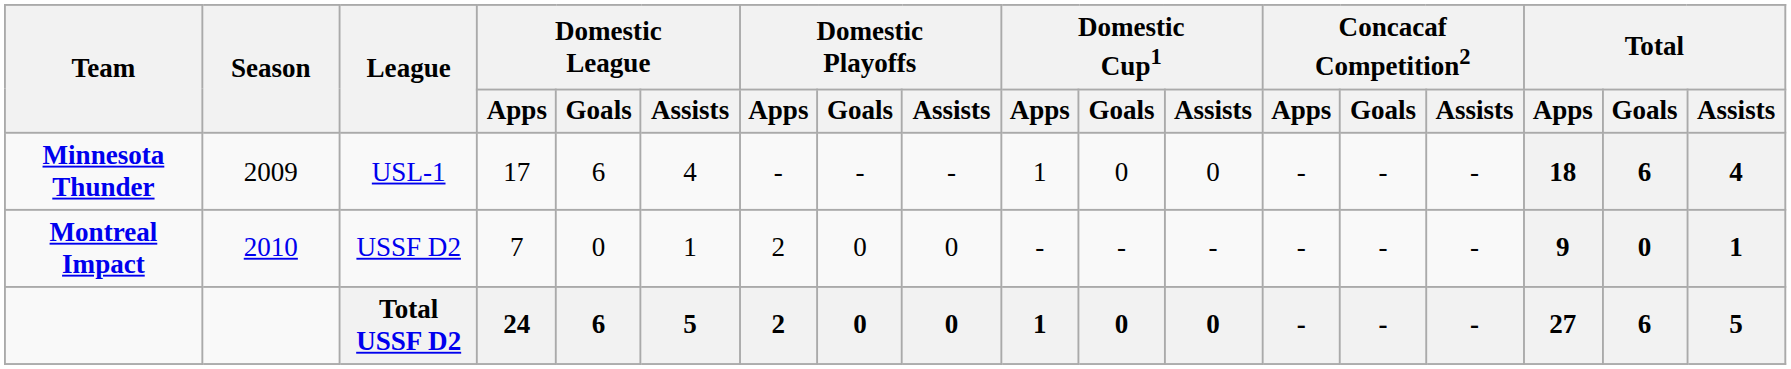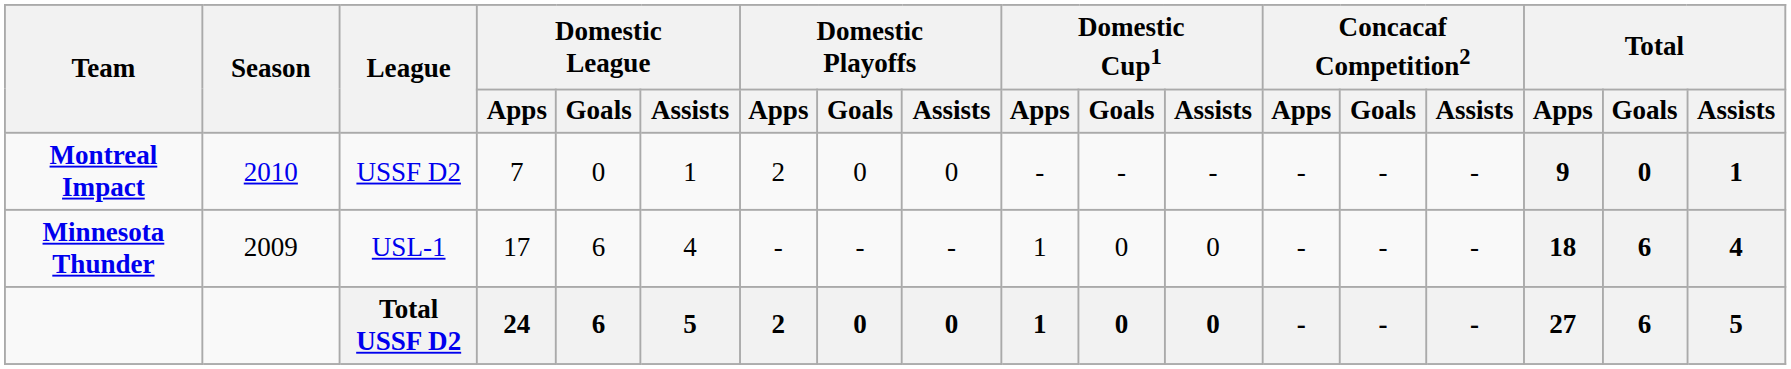rows swapped: Minnesota Thunder <-> Montreal Impact
